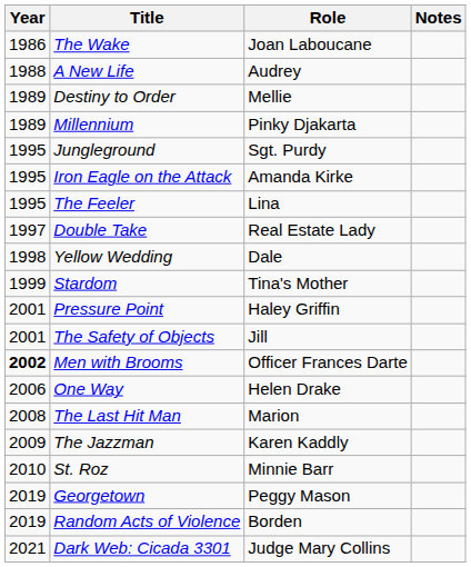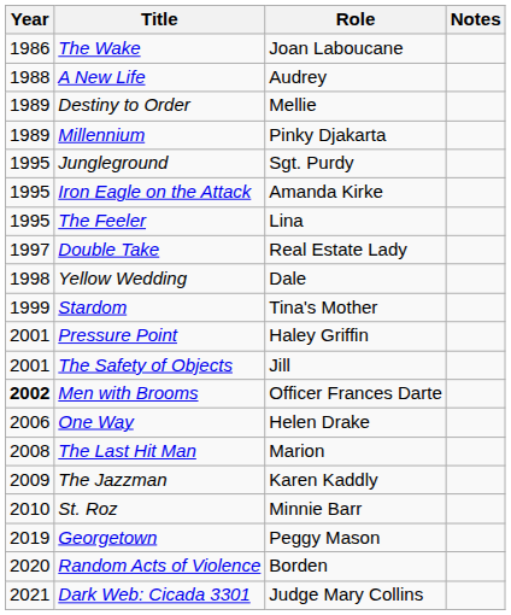Random Acts of Violence | Year: 2019 -> 2020
